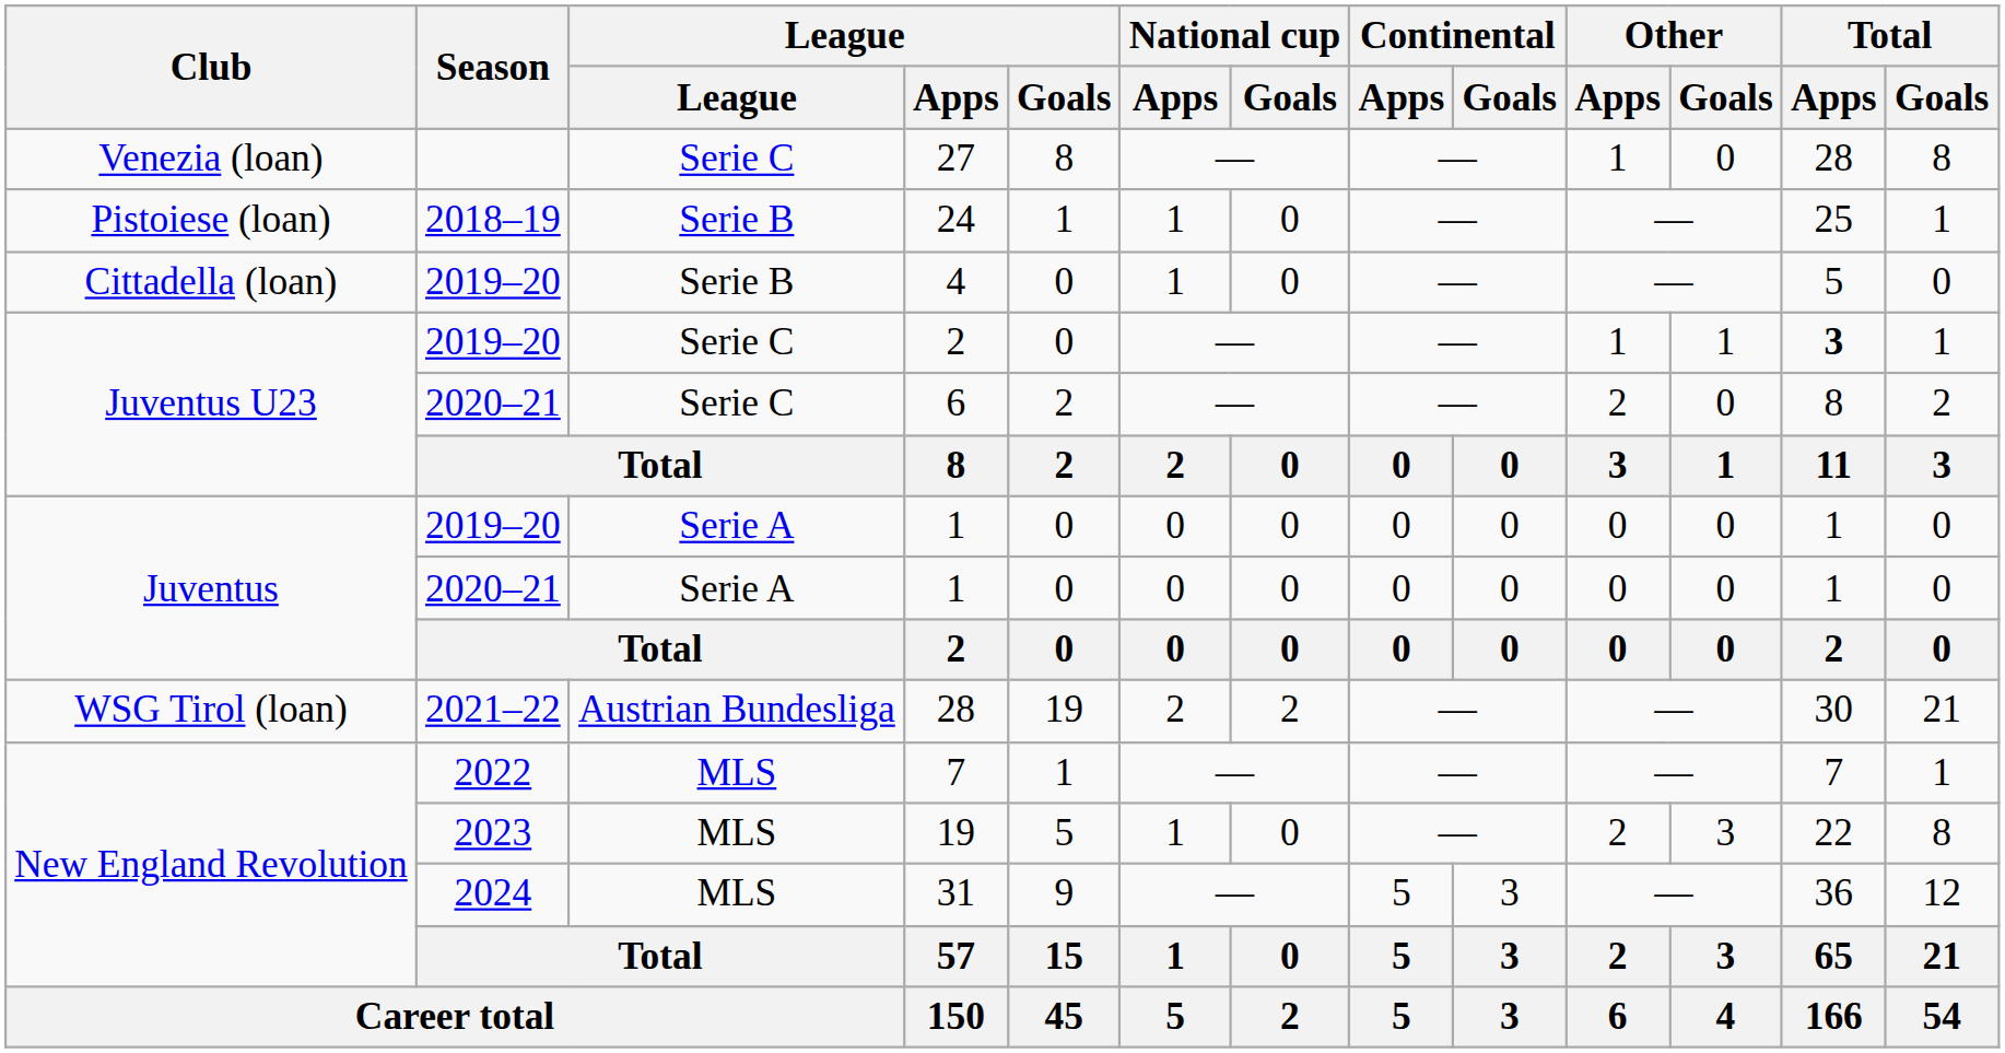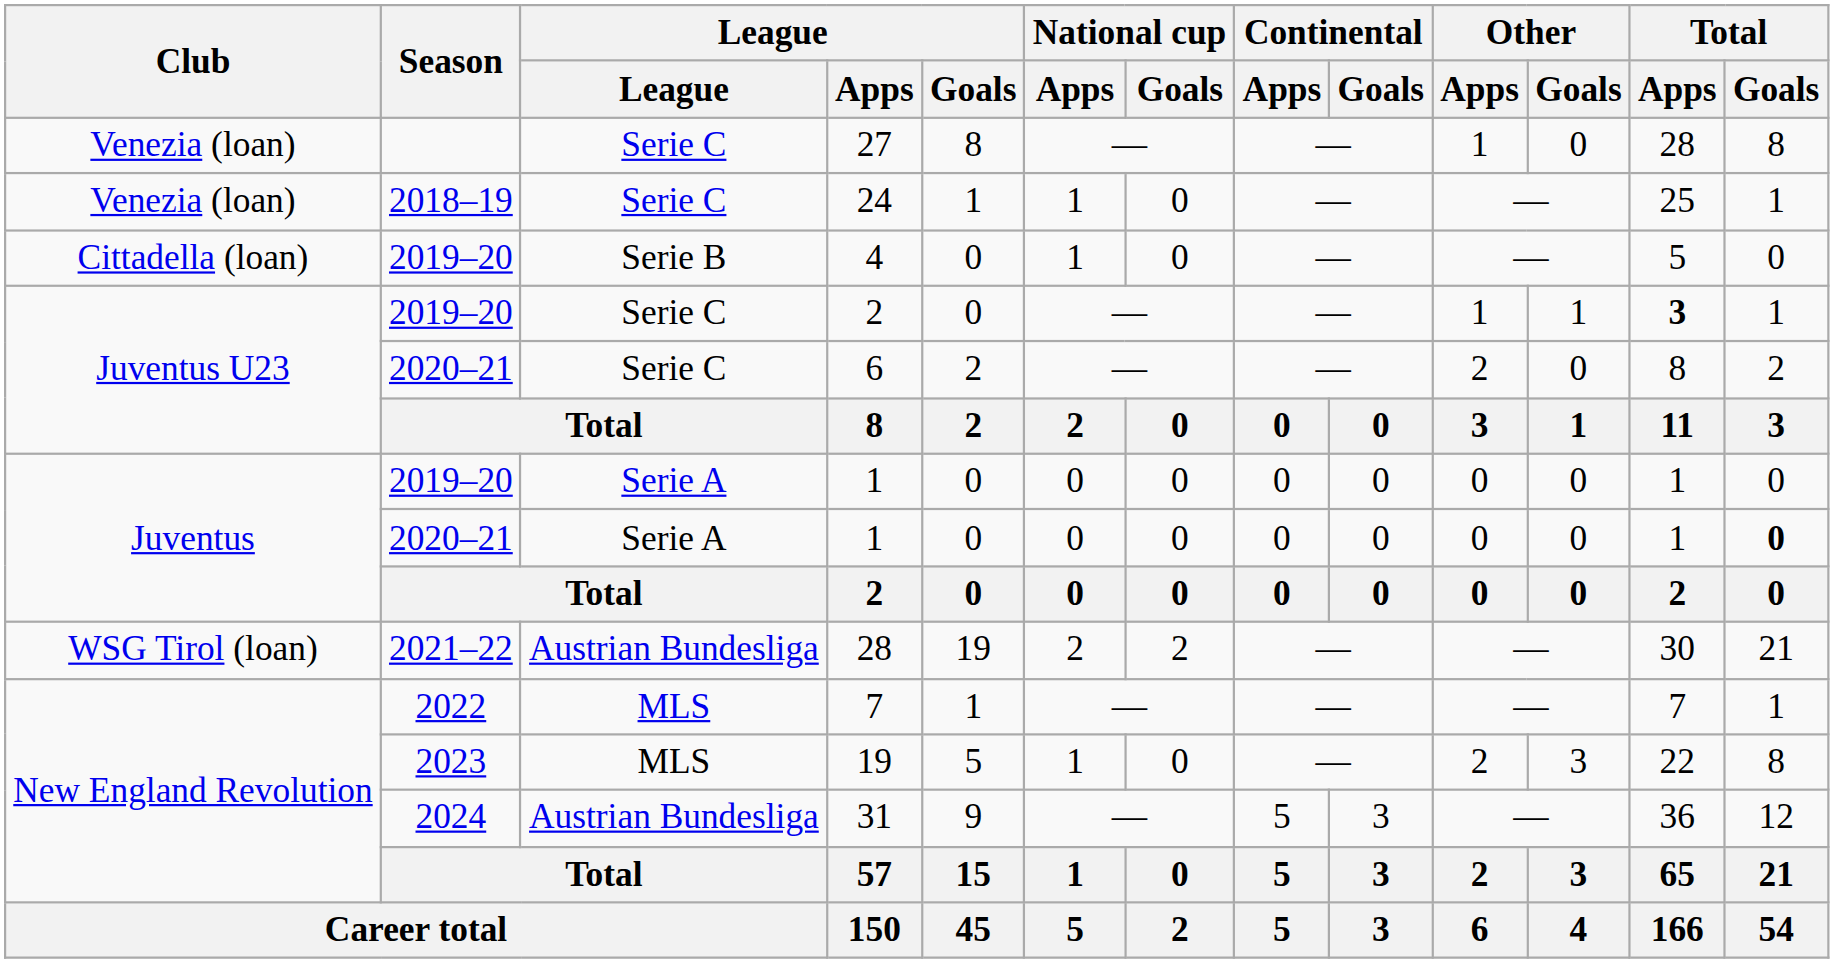24 | Club: Pistoiese (loan) -> Venezia (loan)
24 | League: Serie B -> Serie C
2020–21 / 1 | Total / Goals: normal -> bold
31 | League: MLS -> Austrian Bundesliga
